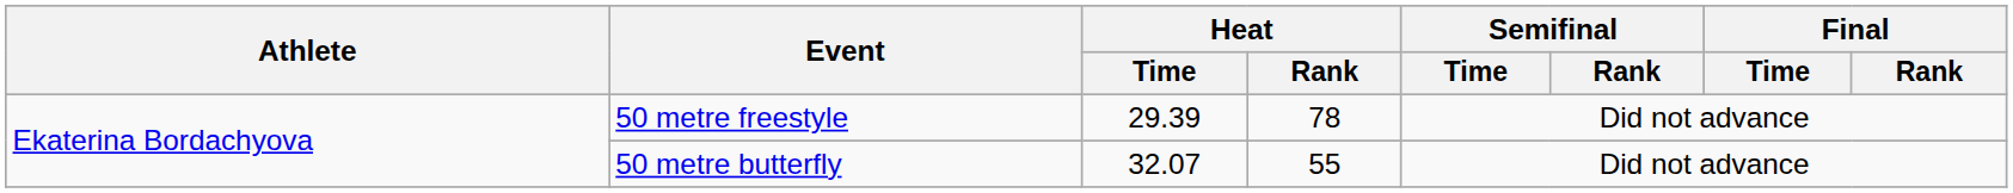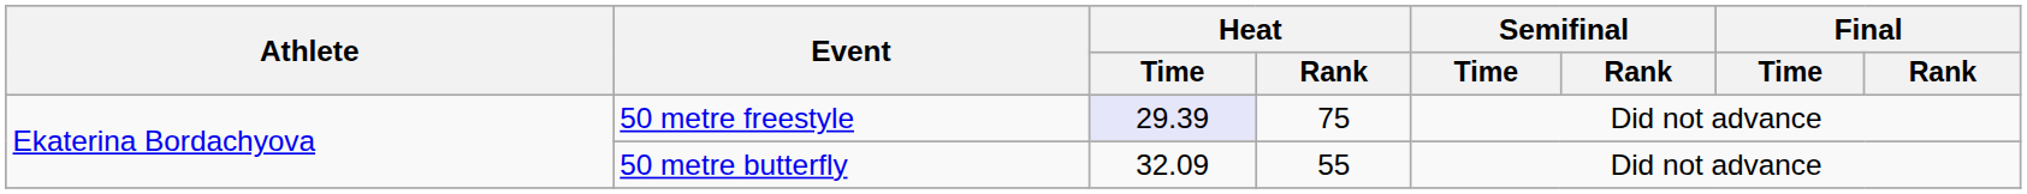50 metre freestyle | Heat / Time: no background -> lavender background
50 metre freestyle | Heat / Rank: 78 -> 75
50 metre butterfly | Heat / Time: 32.07 -> 32.09
